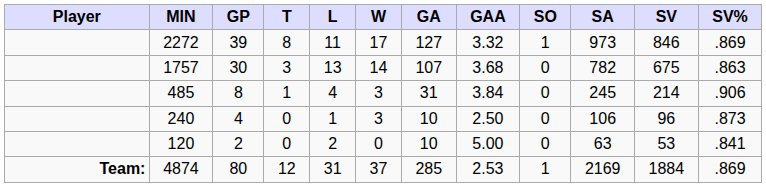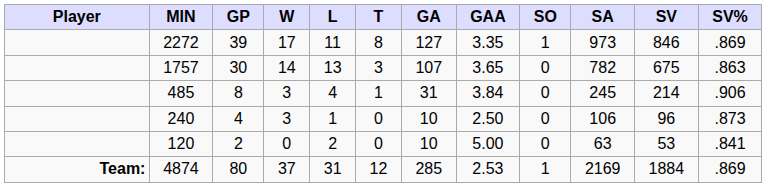columns swapped: W <-> T
2272 | GAA: 3.32 -> 3.35
1757 | GAA: 3.68 -> 3.65
